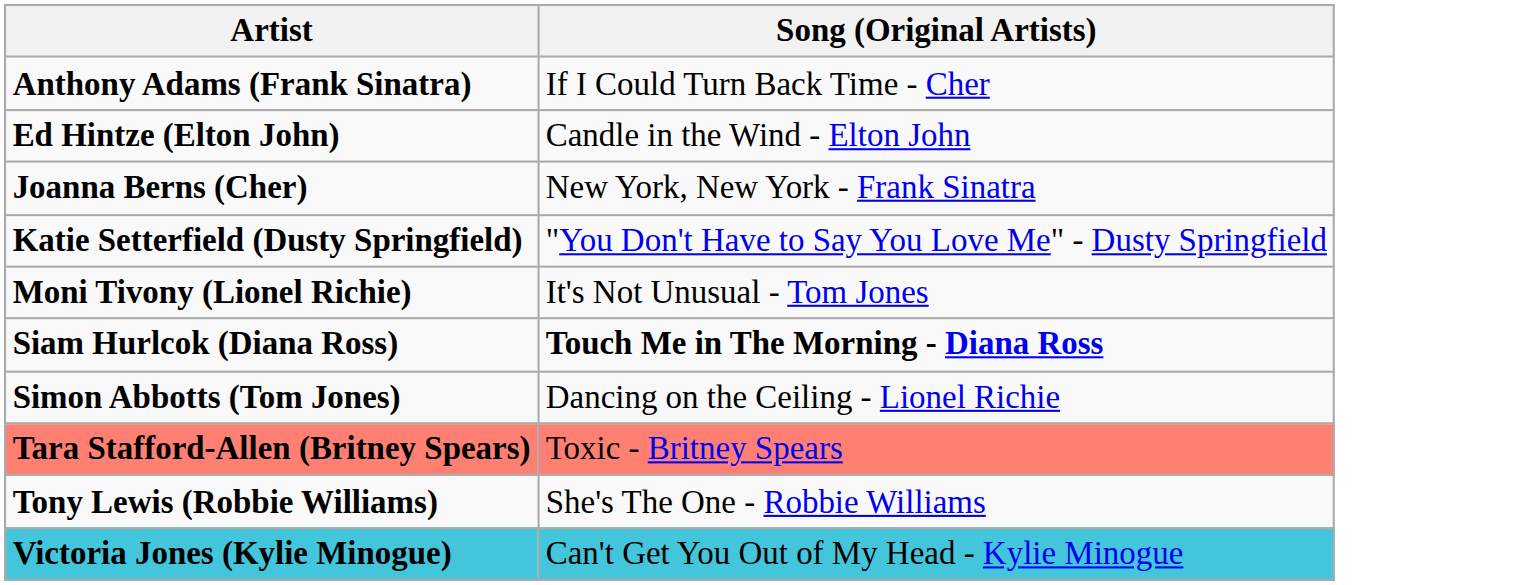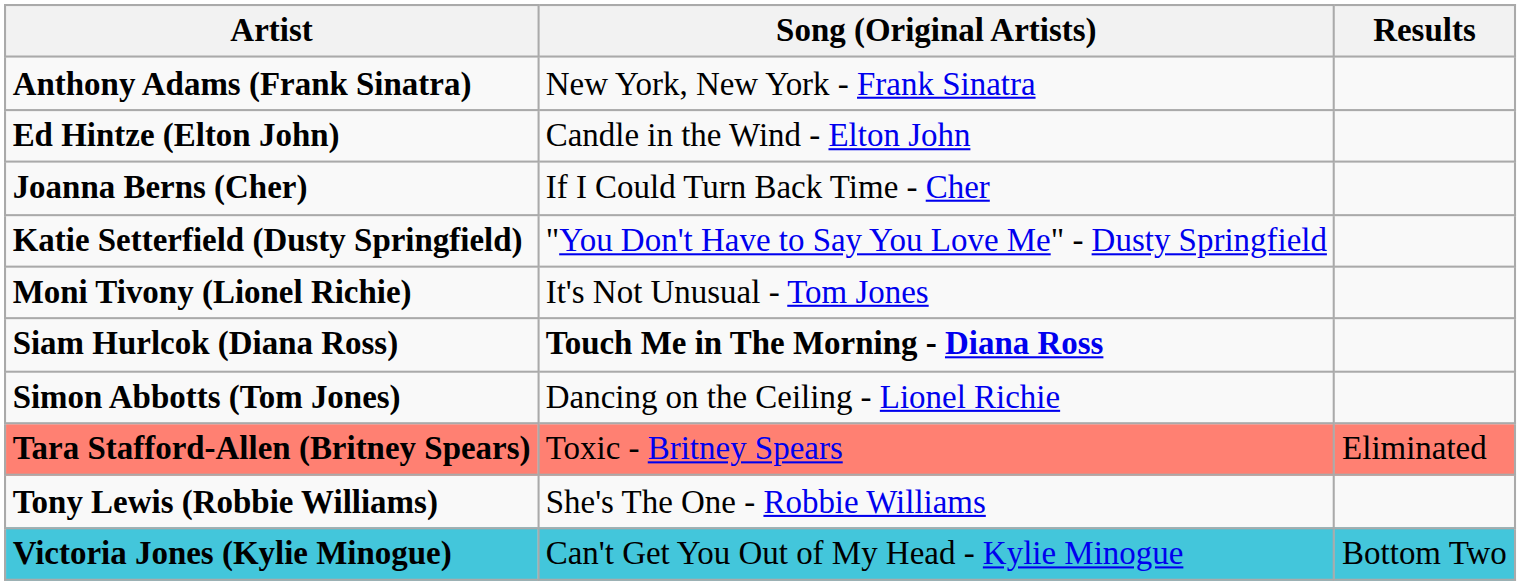+ column: Results | Eliminated | Bottom Two
Anthony Adams (Frank Sinatra) | Song (Original Artists): If I Could Turn Back Time - Cher -> New York, New York - Frank Sinatra
Joanna Berns (Cher) | Song (Original Artists): New York, New York - Frank Sinatra -> If I Could Turn Back Time - Cher
